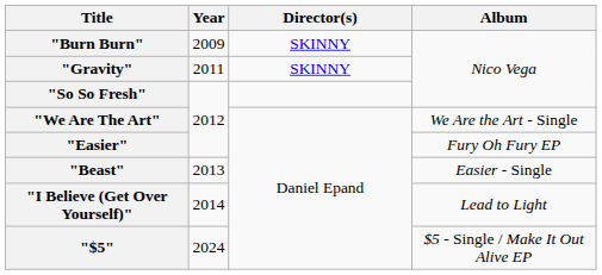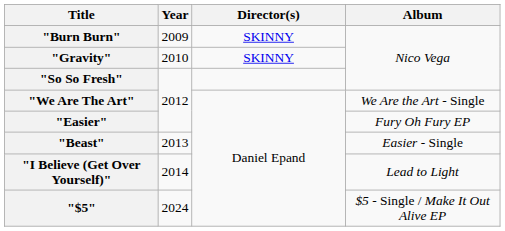"Gravity" | Year: 2011 -> 2010
